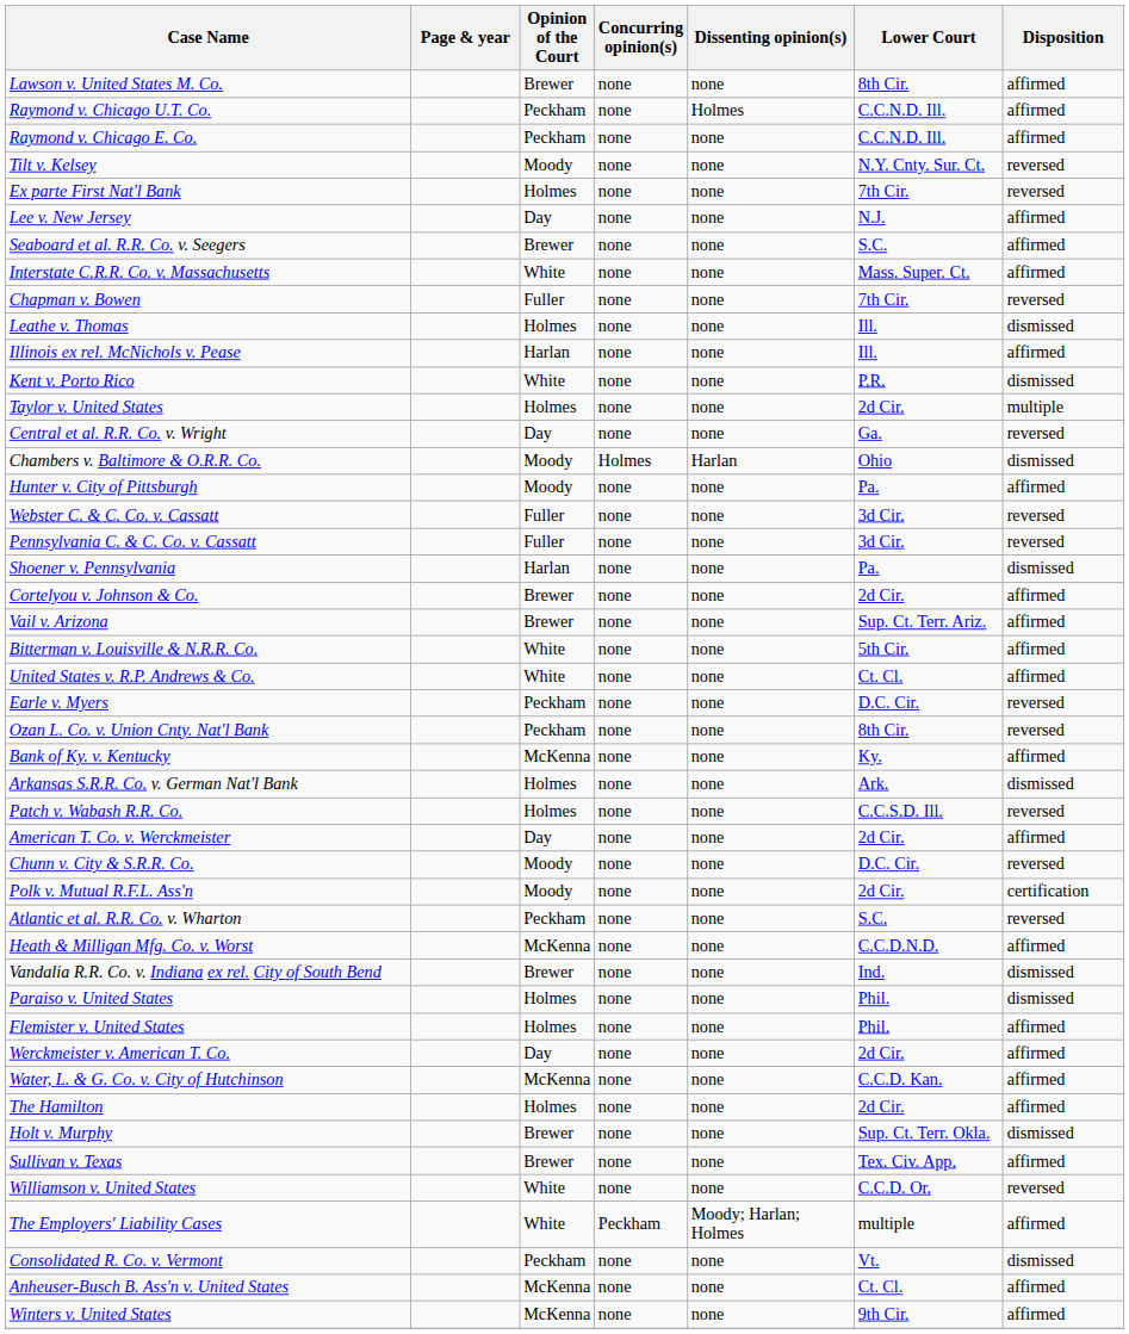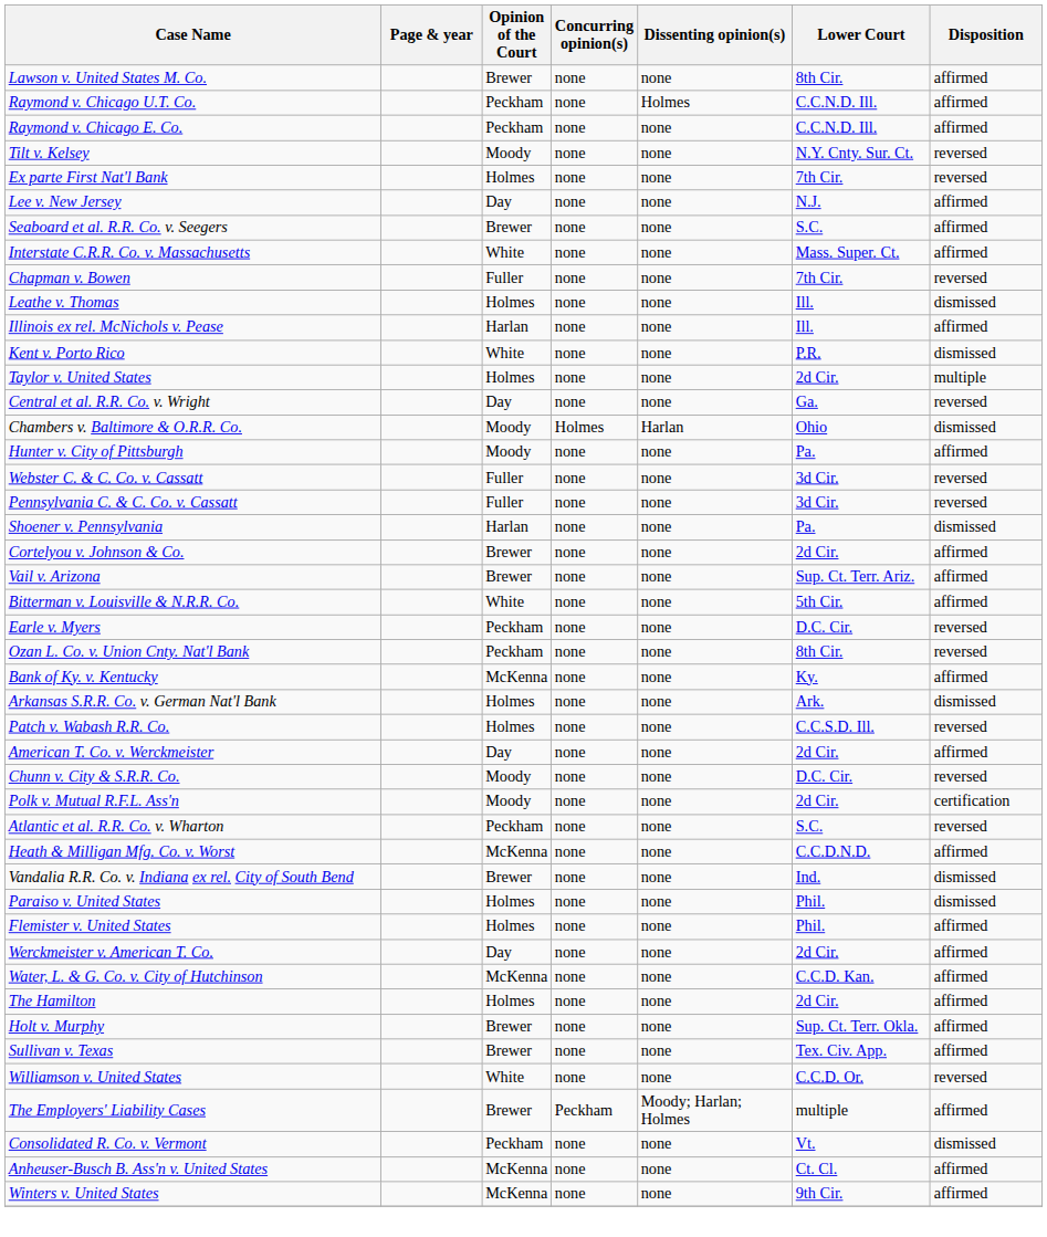- row: United States v. R.P. Andrews & Co. | White | none | none | Ct. Cl. | affirmed
Holt v. Murphy | Disposition: dismissed -> affirmed
The Employers' Liability Cases | Opinion of the Court: White -> Brewer
